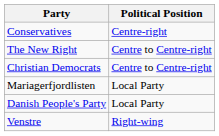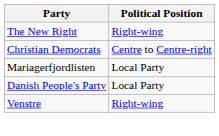- row: Conservatives | Centre-right
The New Right | Political Position: Centre to Centre-right -> Right-wing
